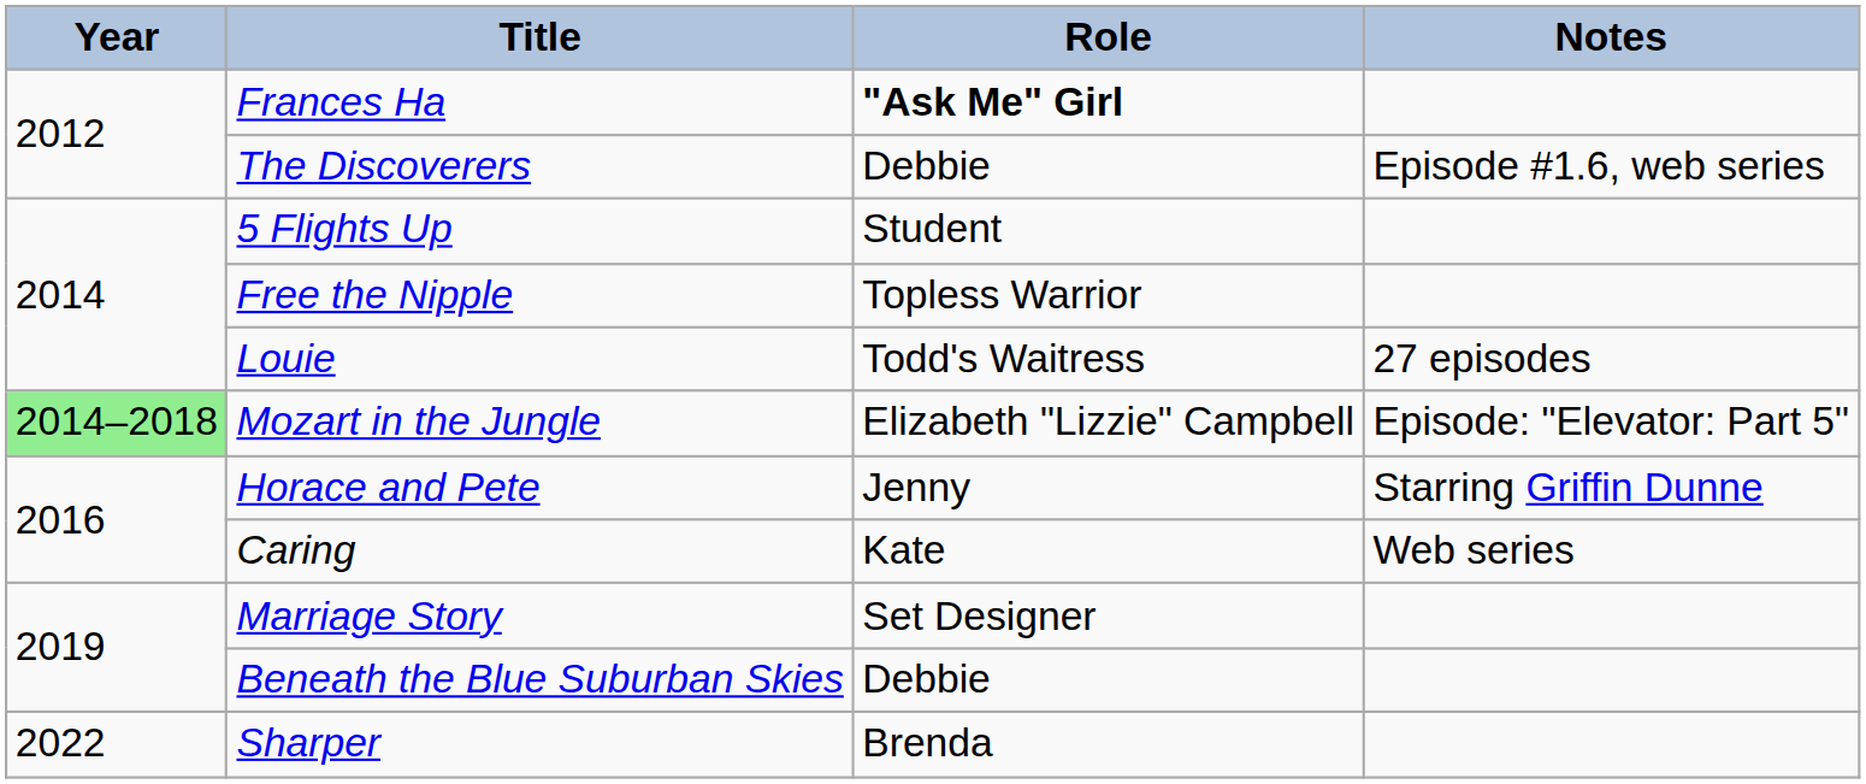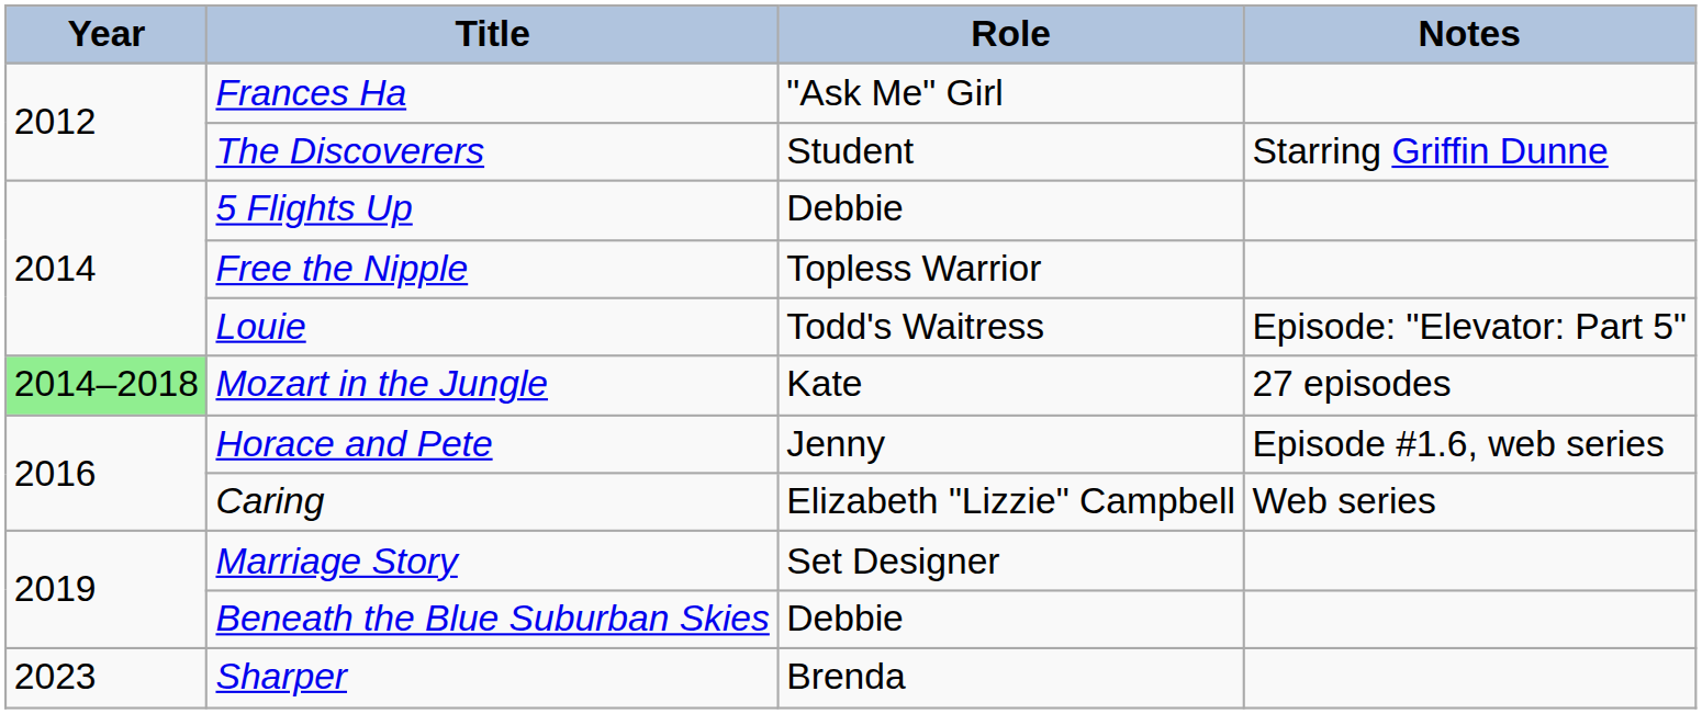Frances Ha | Role: bold -> normal
The Discoverers | Role: Debbie -> Student
The Discoverers | Notes: Episode #1.6, web series -> Starring Griffin Dunne
5 Flights Up | Role: Student -> Debbie
Louie | Notes: 27 episodes -> Episode: "Elevator: Part 5"
Mozart in the Jungle | Role: Elizabeth "Lizzie" Campbell -> Kate
Mozart in the Jungle | Notes: Episode: "Elevator: Part 5" -> 27 episodes
Horace and Pete | Notes: Starring Griffin Dunne -> Episode #1.6, web series
Caring | Role: Kate -> Elizabeth "Lizzie" Campbell
Sharper | Year: 2022 -> 2023
